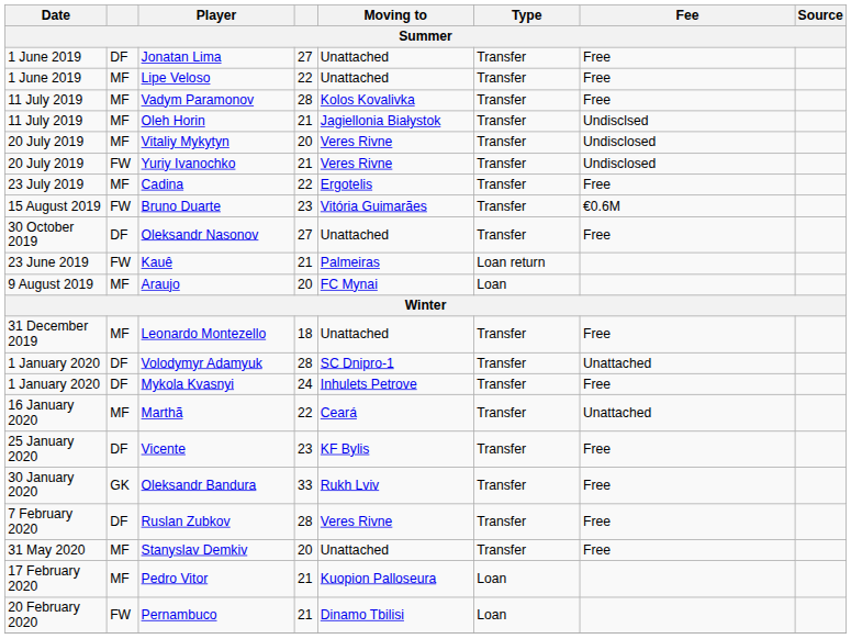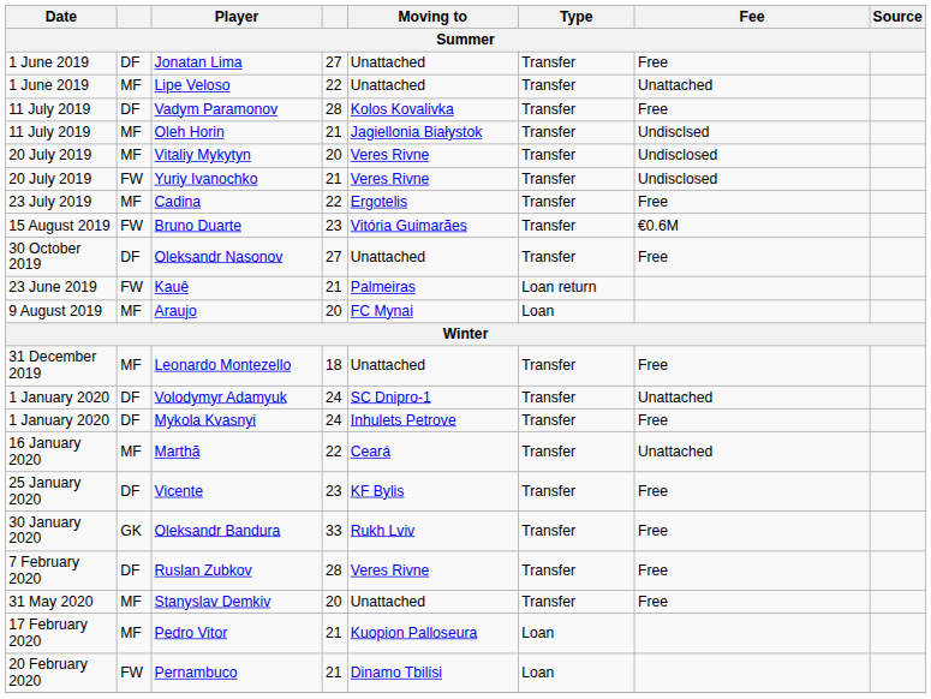Lipe Veloso | Fee: Free -> Unattached
Vadym Paramonov | column 2: MF -> DF
Volodymyr Adamyuk | column 4: 28 -> 24
